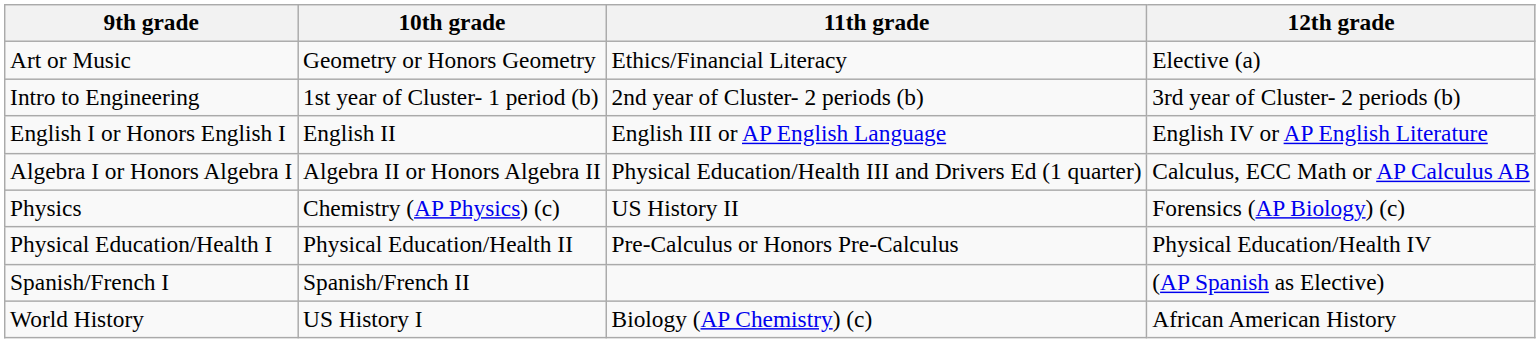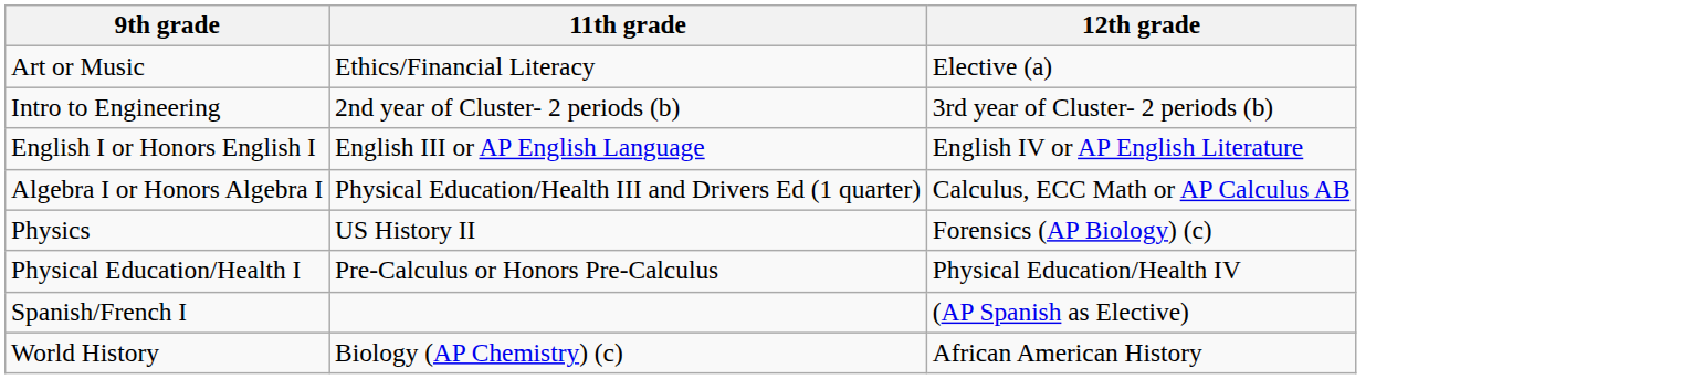- column: 10th grade | Geometry or Honors Geometry | 1st year of Cluster- 1 period (b) | English II | Algebra II or Honors Algebra II | Chemistry (AP Physics) (c) | Physical Education/Health II | Spanish/French II | US History I
